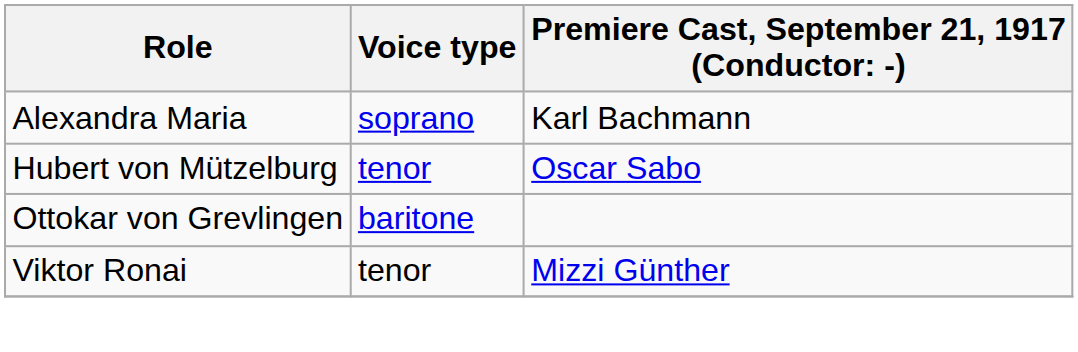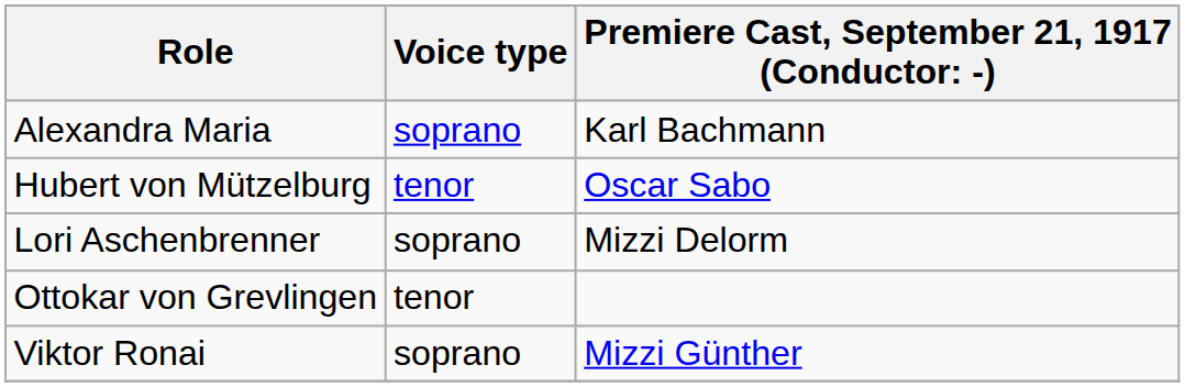+ row: Lori Aschenbrenner | soprano | Mizzi Delorm
Ottokar von Grevlingen | Voice type: baritone -> tenor
Viktor Ronai | Voice type: tenor -> soprano
